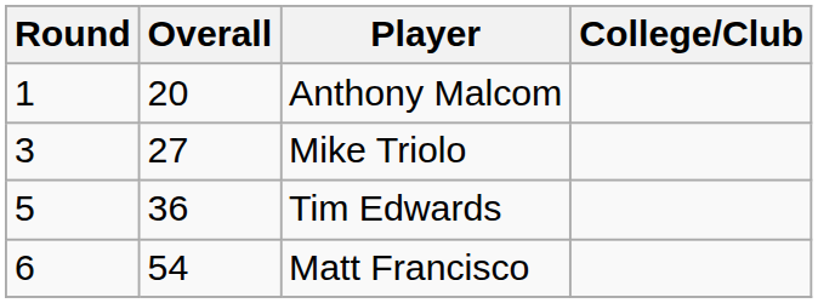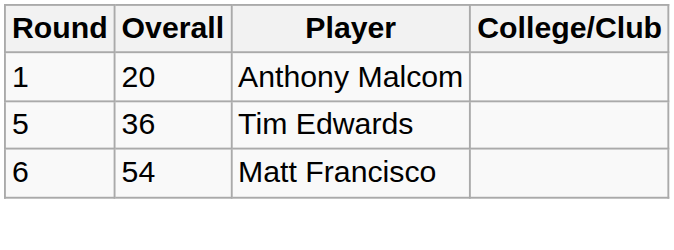- row: 3 | 27 | Mike Triolo
